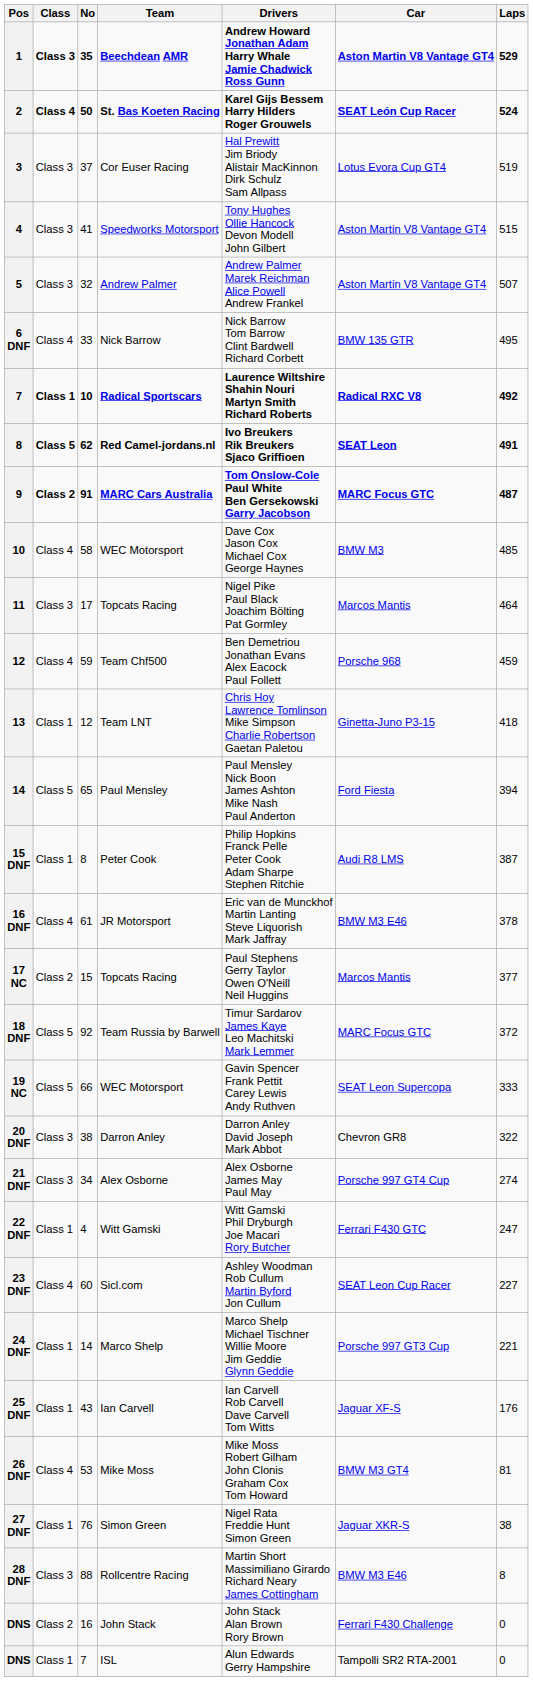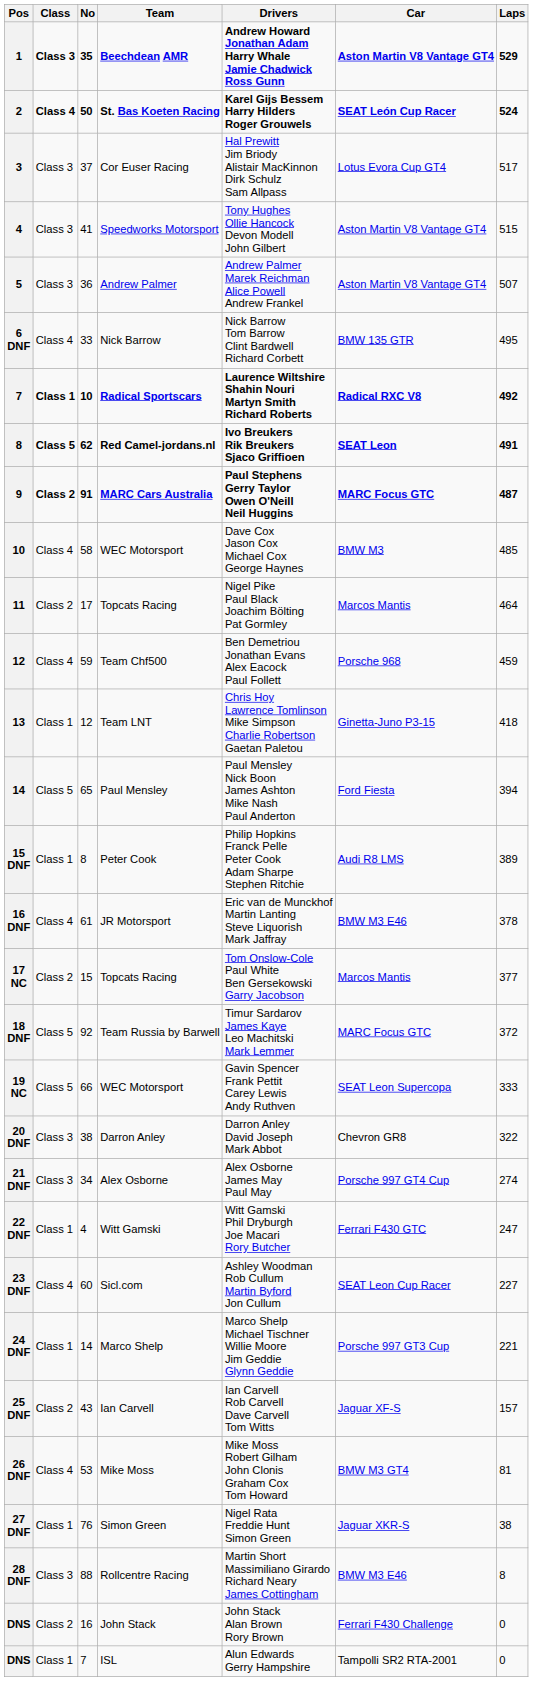3 | Laps: 519 -> 517
5 | No: 32 -> 36
9 | Drivers: Tom Onslow-Cole Paul White Ben Gersekowski Garry Jacobson -> Paul Stephens Gerry Taylor Owen O'Neill Neil Huggins
11 | Class: Class 3 -> Class 2
15 DNF | Laps: 387 -> 389
17 NC | Drivers: Paul Stephens Gerry Taylor Owen O'Neill Neil Huggins -> Tom Onslow-Cole Paul White Ben Gersekowski Garry Jacobson
25 DNF | Class: Class 1 -> Class 2
25 DNF | Laps: 176 -> 157
